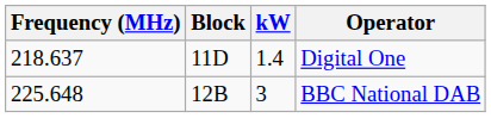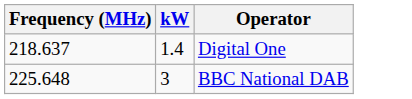- column: Block | 11D | 12B
